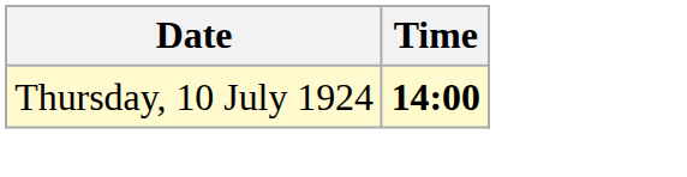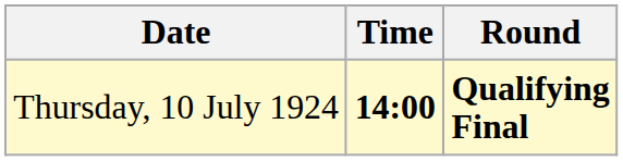+ column: Round | Qualifying Final
